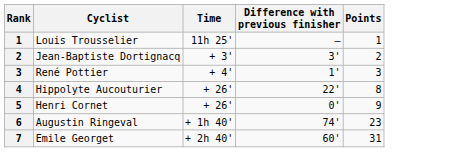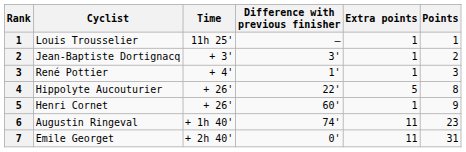+ column: Extra points | 1 | 1 | 1 | 5 | 1 | 11 | 11
Henri Cornet | Difference with previous finisher: 0' -> 60'
Emile Georget | Difference with previous finisher: 60' -> 0'
